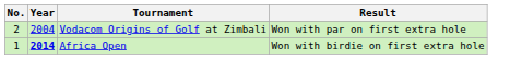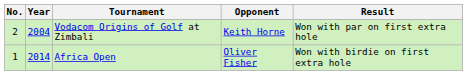+ column: Opponent | Keith Horne | Oliver Fisher
Africa Open | Year: bold -> normal
